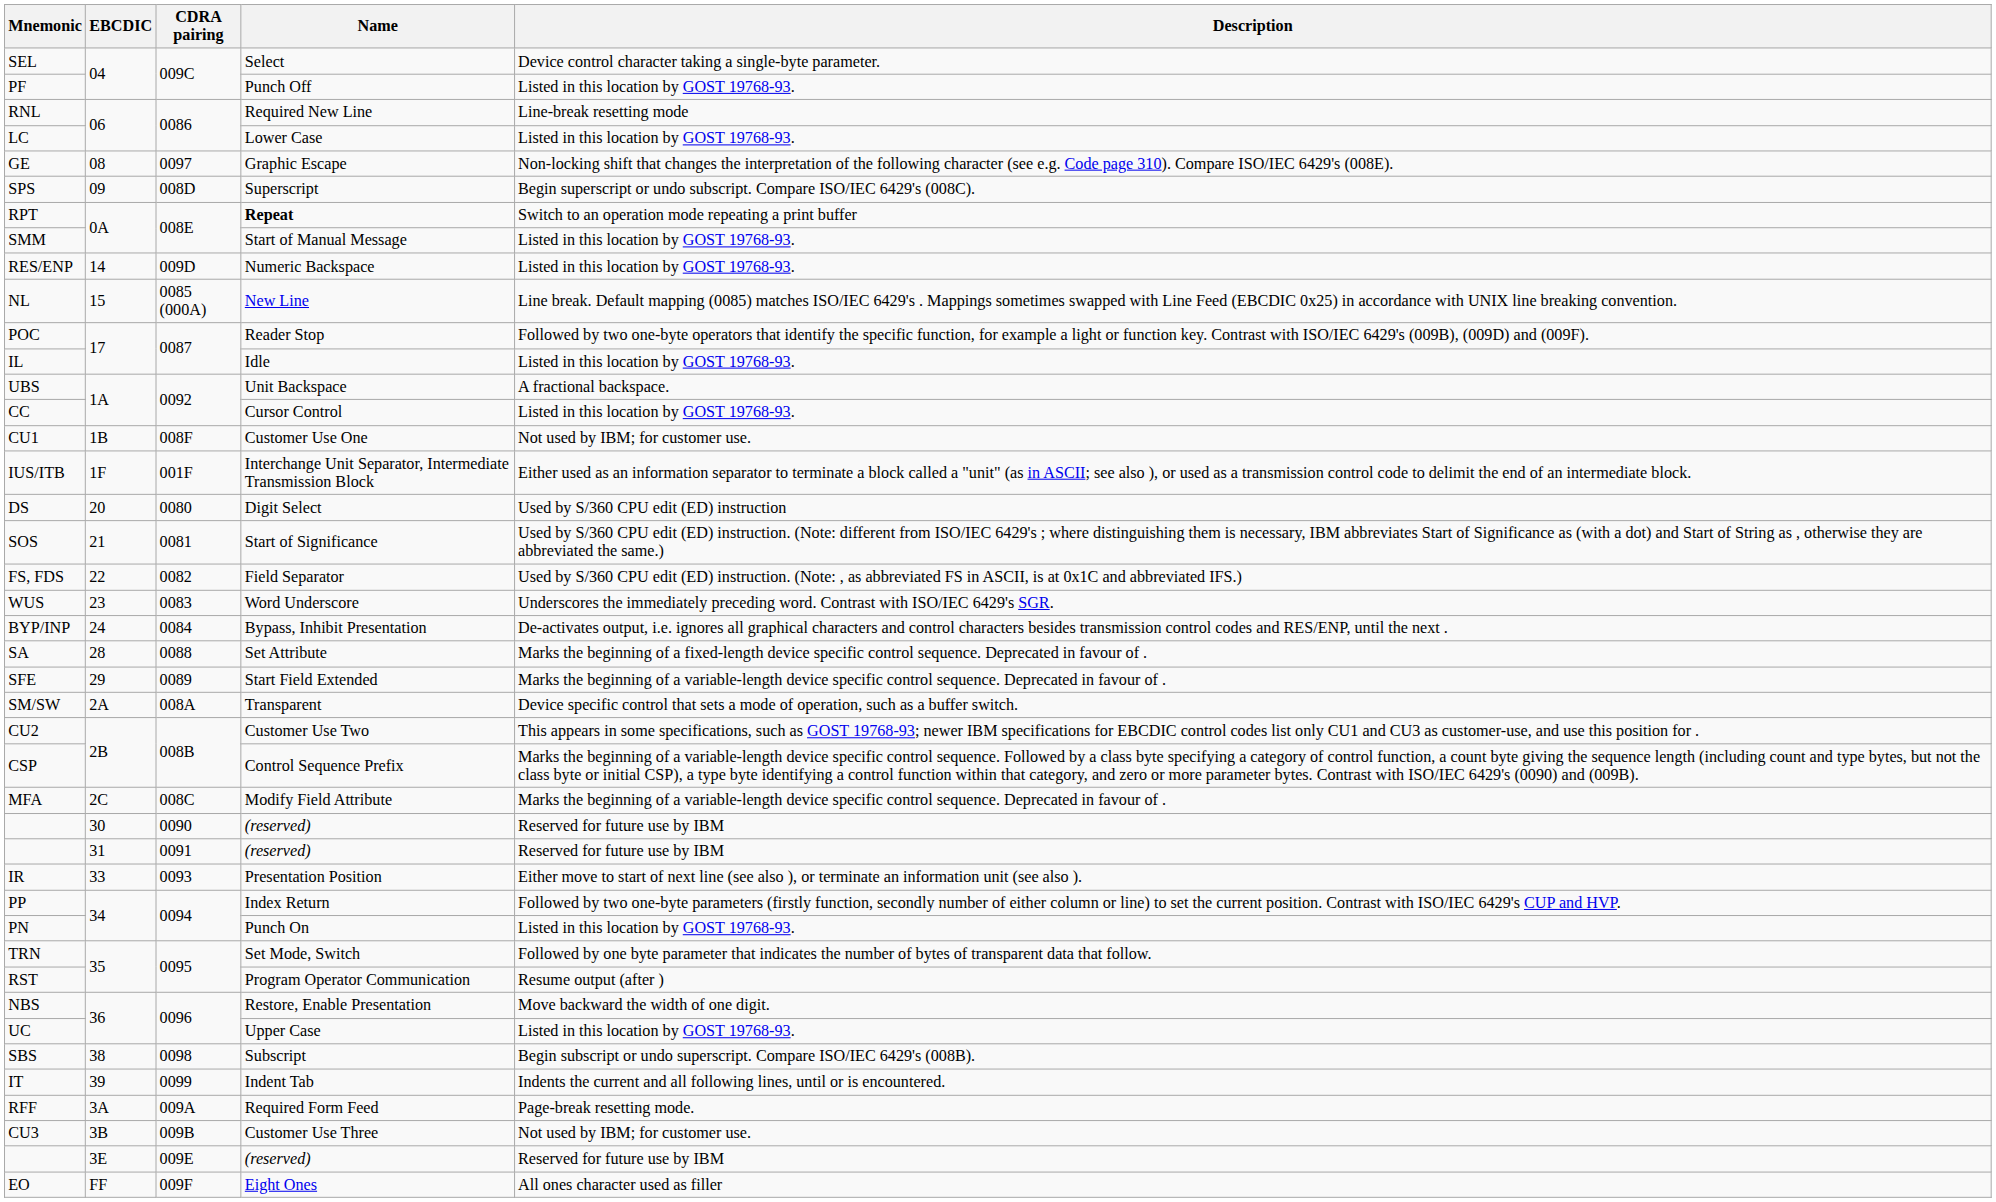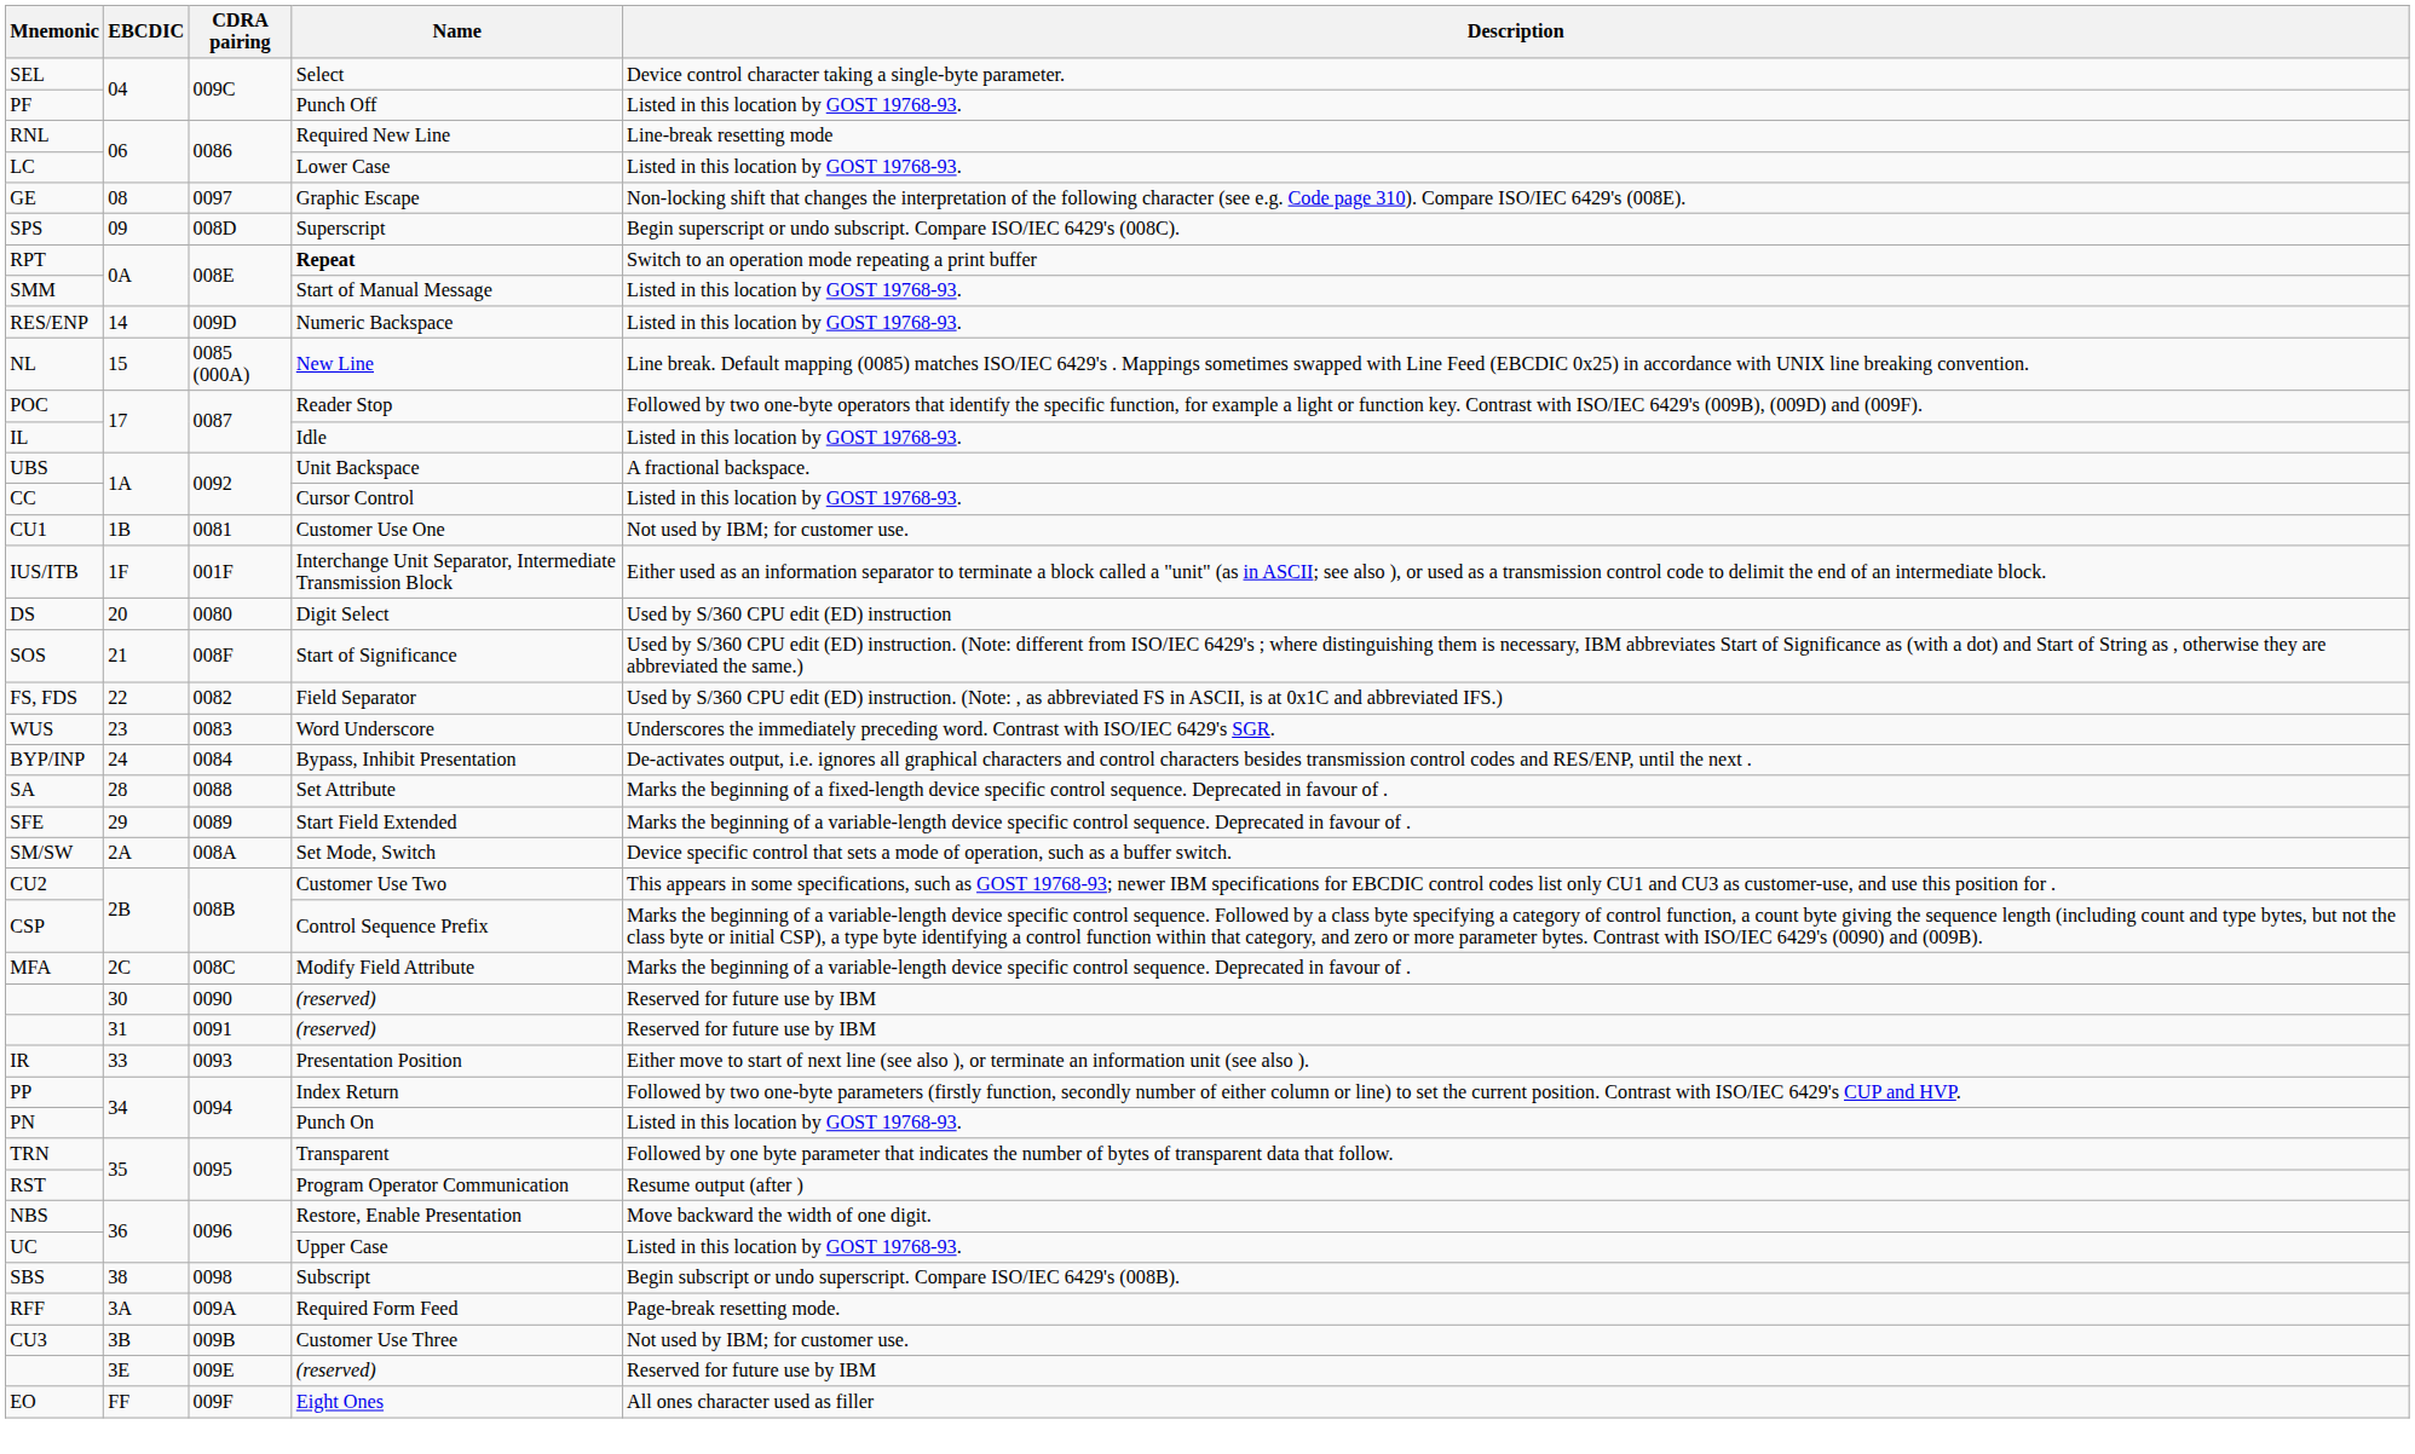CU1 | CDRA pairing: 008F -> 0081
SOS | CDRA pairing: 0081 -> 008F
SM/SW | Name: Transparent -> Set Mode, Switch
TRN | Name: Set Mode, Switch -> Transparent
- row: IT | 39 | 0099 | Indent Tab | Indents the current and all following lines, until or is encountered.
